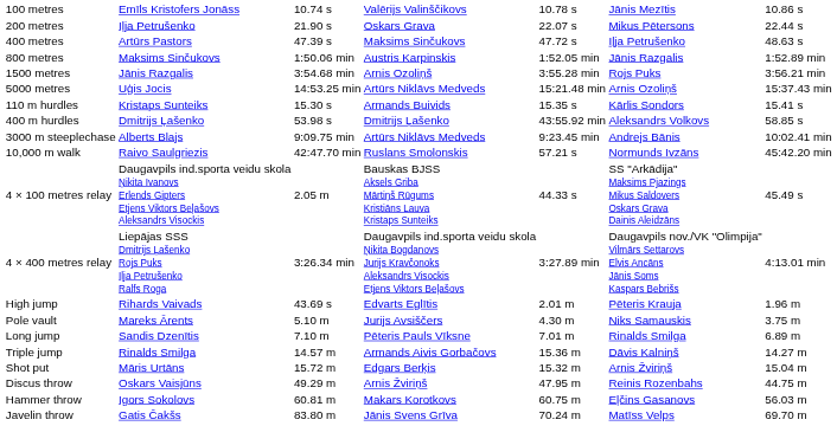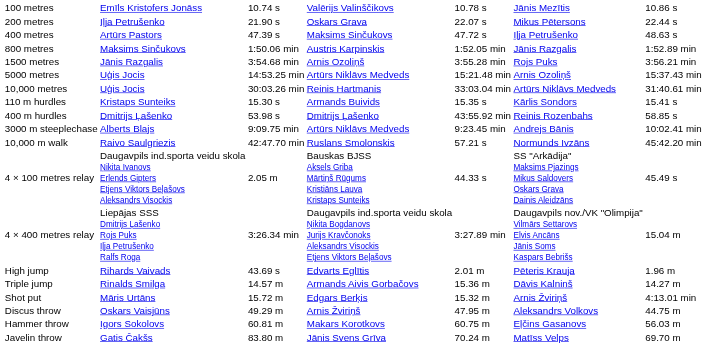+ row: 10,000 metres | Uģis Jocis | 30:03.26 min | Reinis Hartmanis | 33:03.04 min | Artūrs Niklāvs Medveds | 31:40.61 min
400 m hurdles | column 6: Aleksandrs Volkovs -> Reinis Rozenbahs
4 × 400 metres relay | column 7: 4:13.01 min -> 15.04 m
- row: Pole vault | Mareks Ārents | 5.10 m | Jurijs Avsiščers | 4.30 m | Niks Samauskis | 3.75 m
- row: Long jump | Sandis Dzenītis | 7.10 m | Pēteris Pauls Vīksne | 7.01 m | Rinalds Smilga | 6.89 m
Shot put | column 7: 15.04 m -> 4:13.01 min
Discus throw | column 6: Reinis Rozenbahs -> Aleksandrs Volkovs
